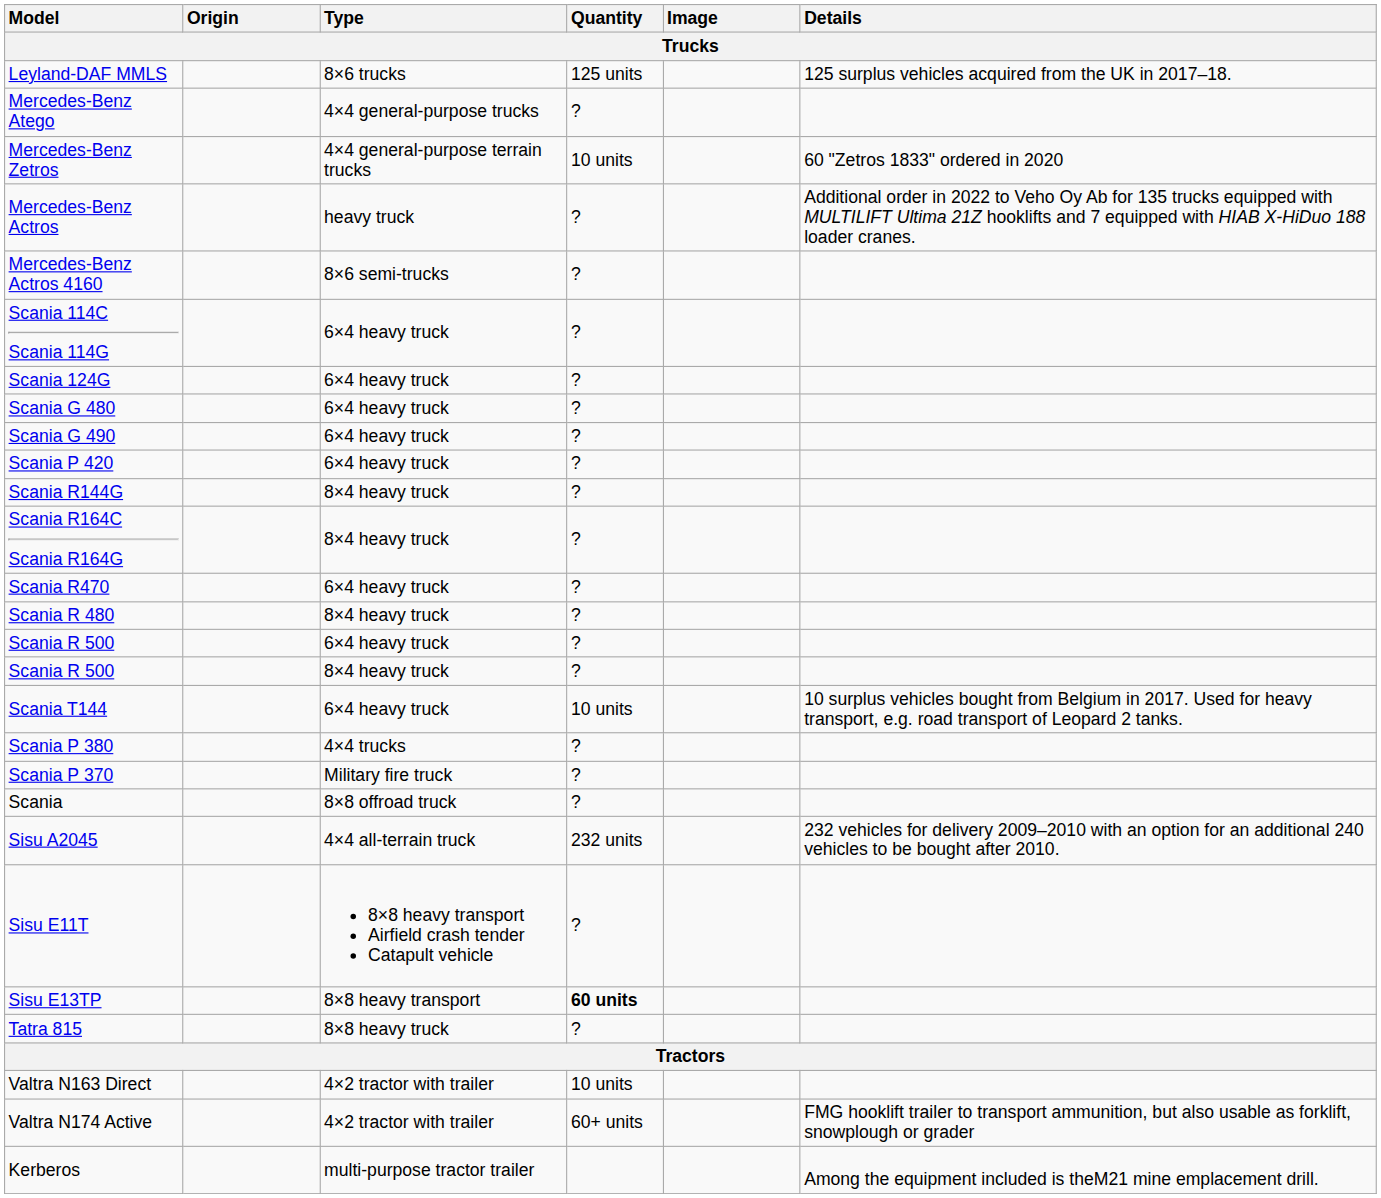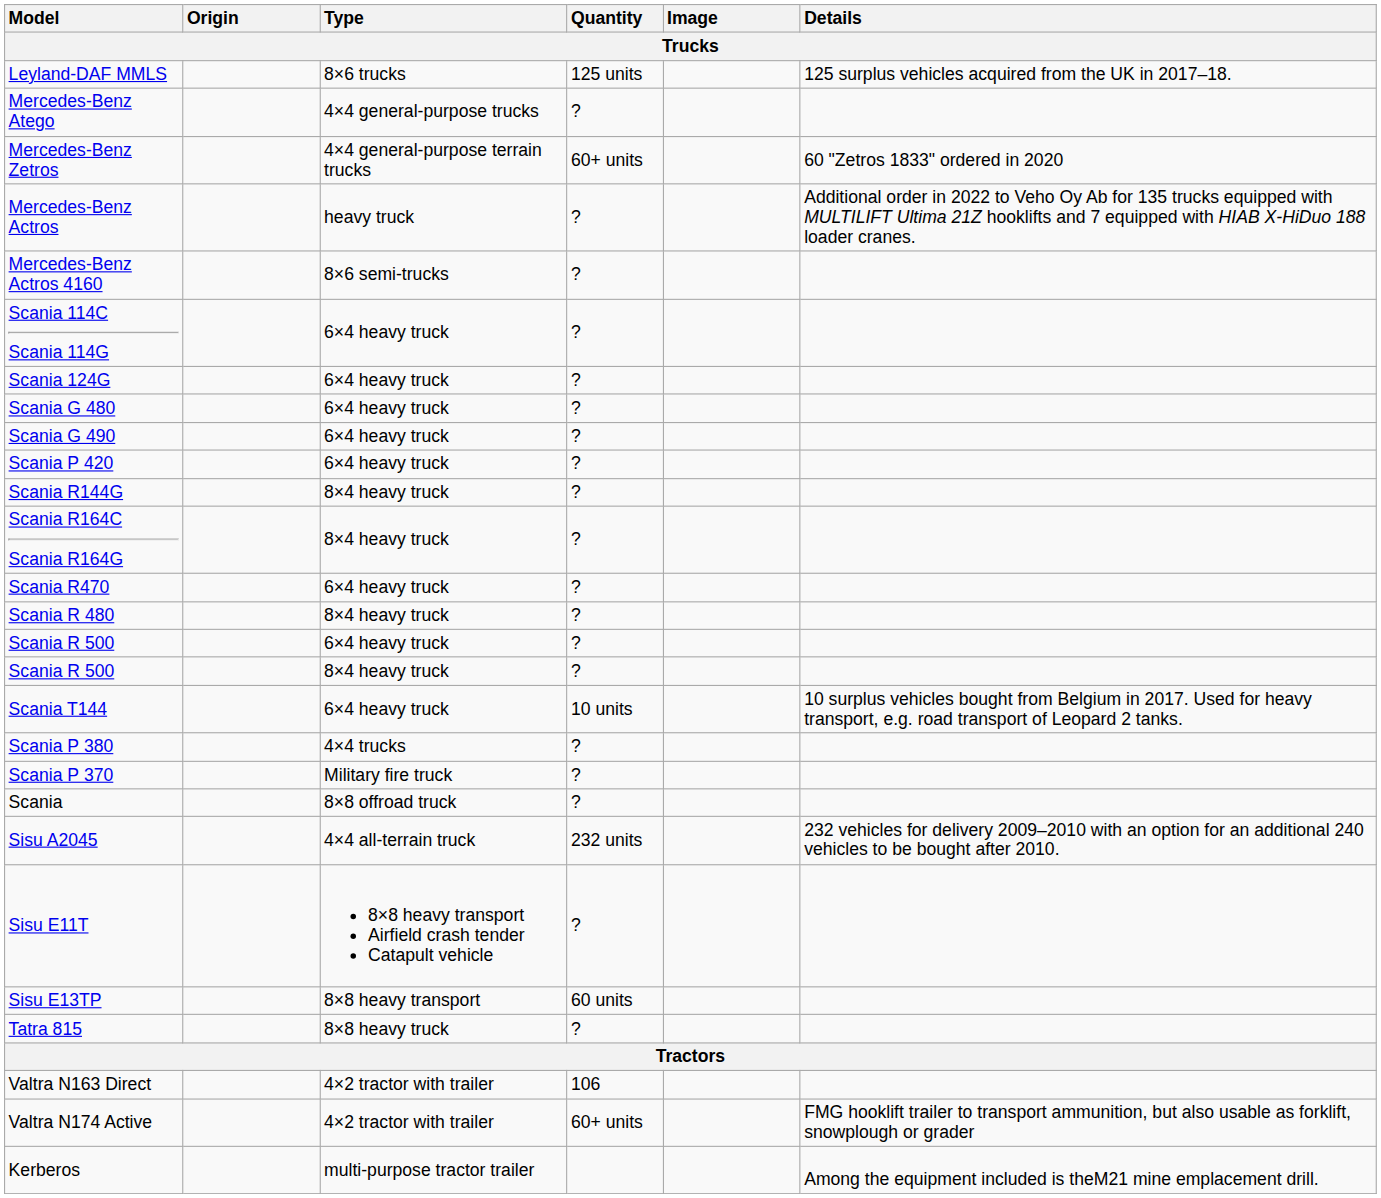Mercedes-Benz Zetros | Quantity: 10 units -> 60+ units
Sisu E13TP | Quantity: bold -> normal
Valtra N163 Direct | Quantity: 10 units -> 106
